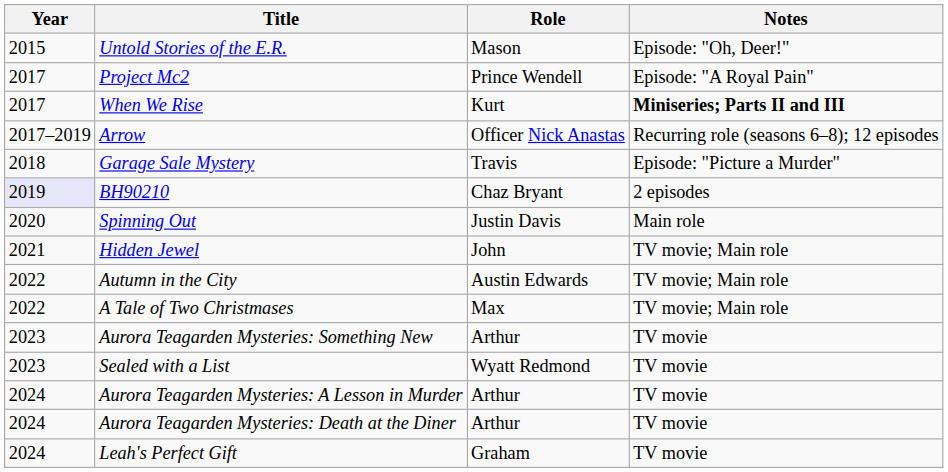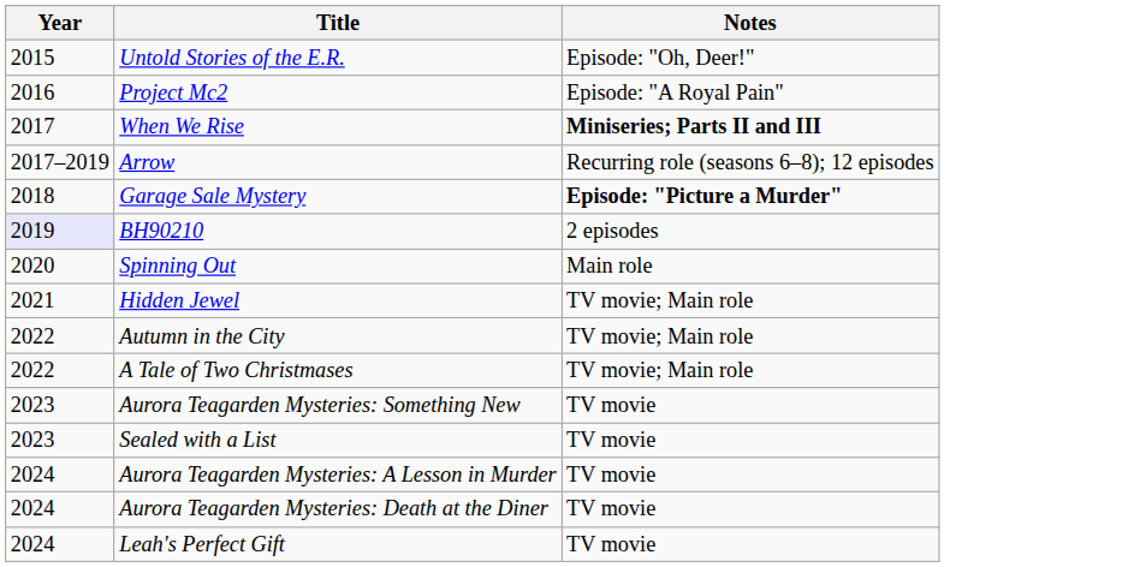- column: Role | Mason | Prince Wendell | Kurt | Officer Nick Anastas | Travis | Chaz Bryant | Justin Davis | John | Austin Edwards | Max | Arthur | Wyatt Redmond | Arthur | Arthur | Graham
Project Mc2 | Year: 2017 -> 2016
Garage Sale Mystery | Notes: normal -> bold
